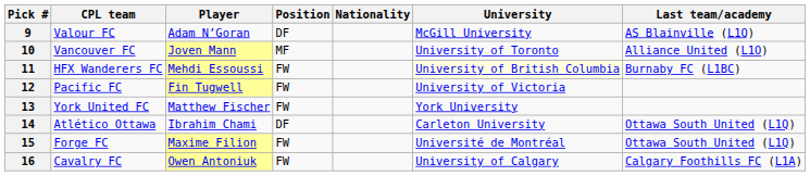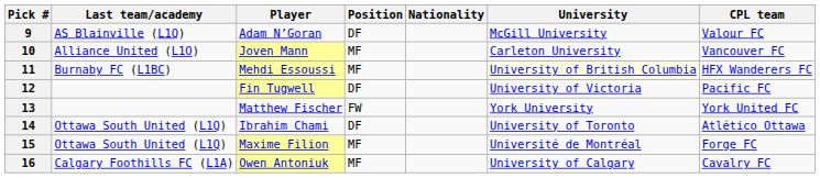columns swapped: CPL team <-> Last team/academy
10 | University: University of Toronto -> Carleton University
11 | Position: FW -> MF
12 | Position: FW -> DF
14 | University: Carleton University -> University of Toronto
15 | Position: FW -> MF
16 | Position: FW -> MF
